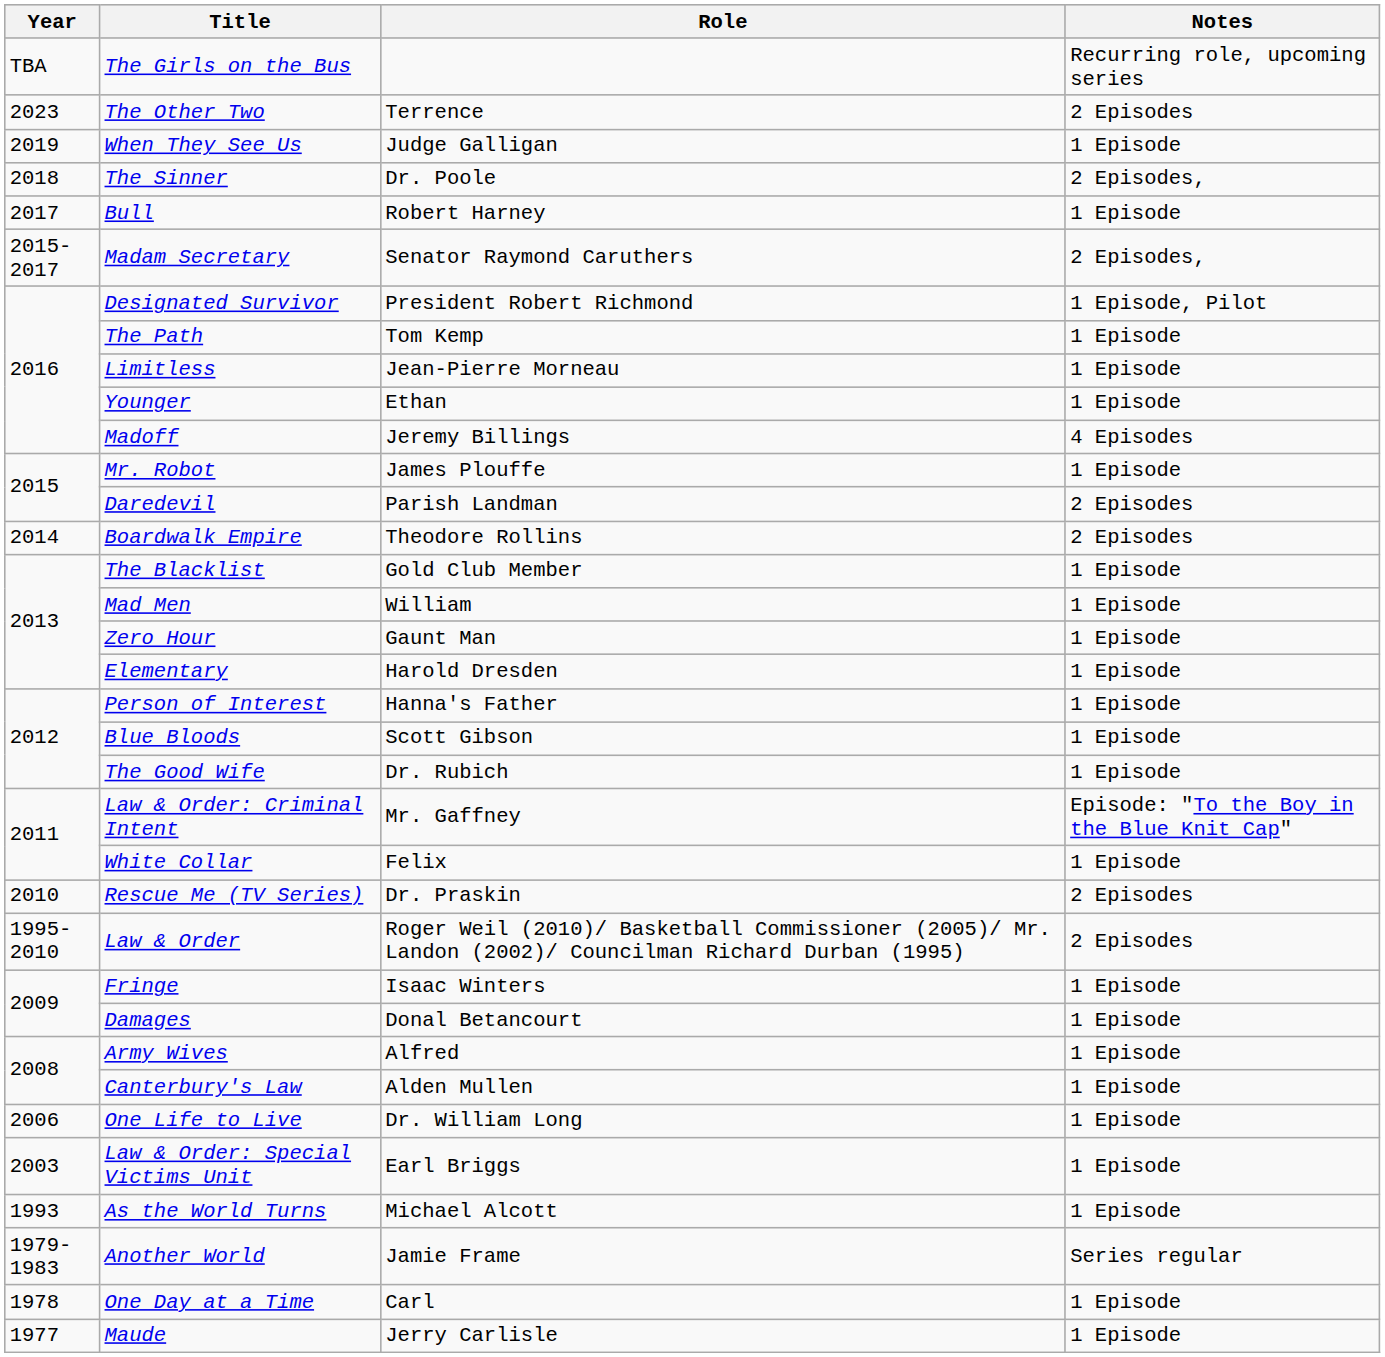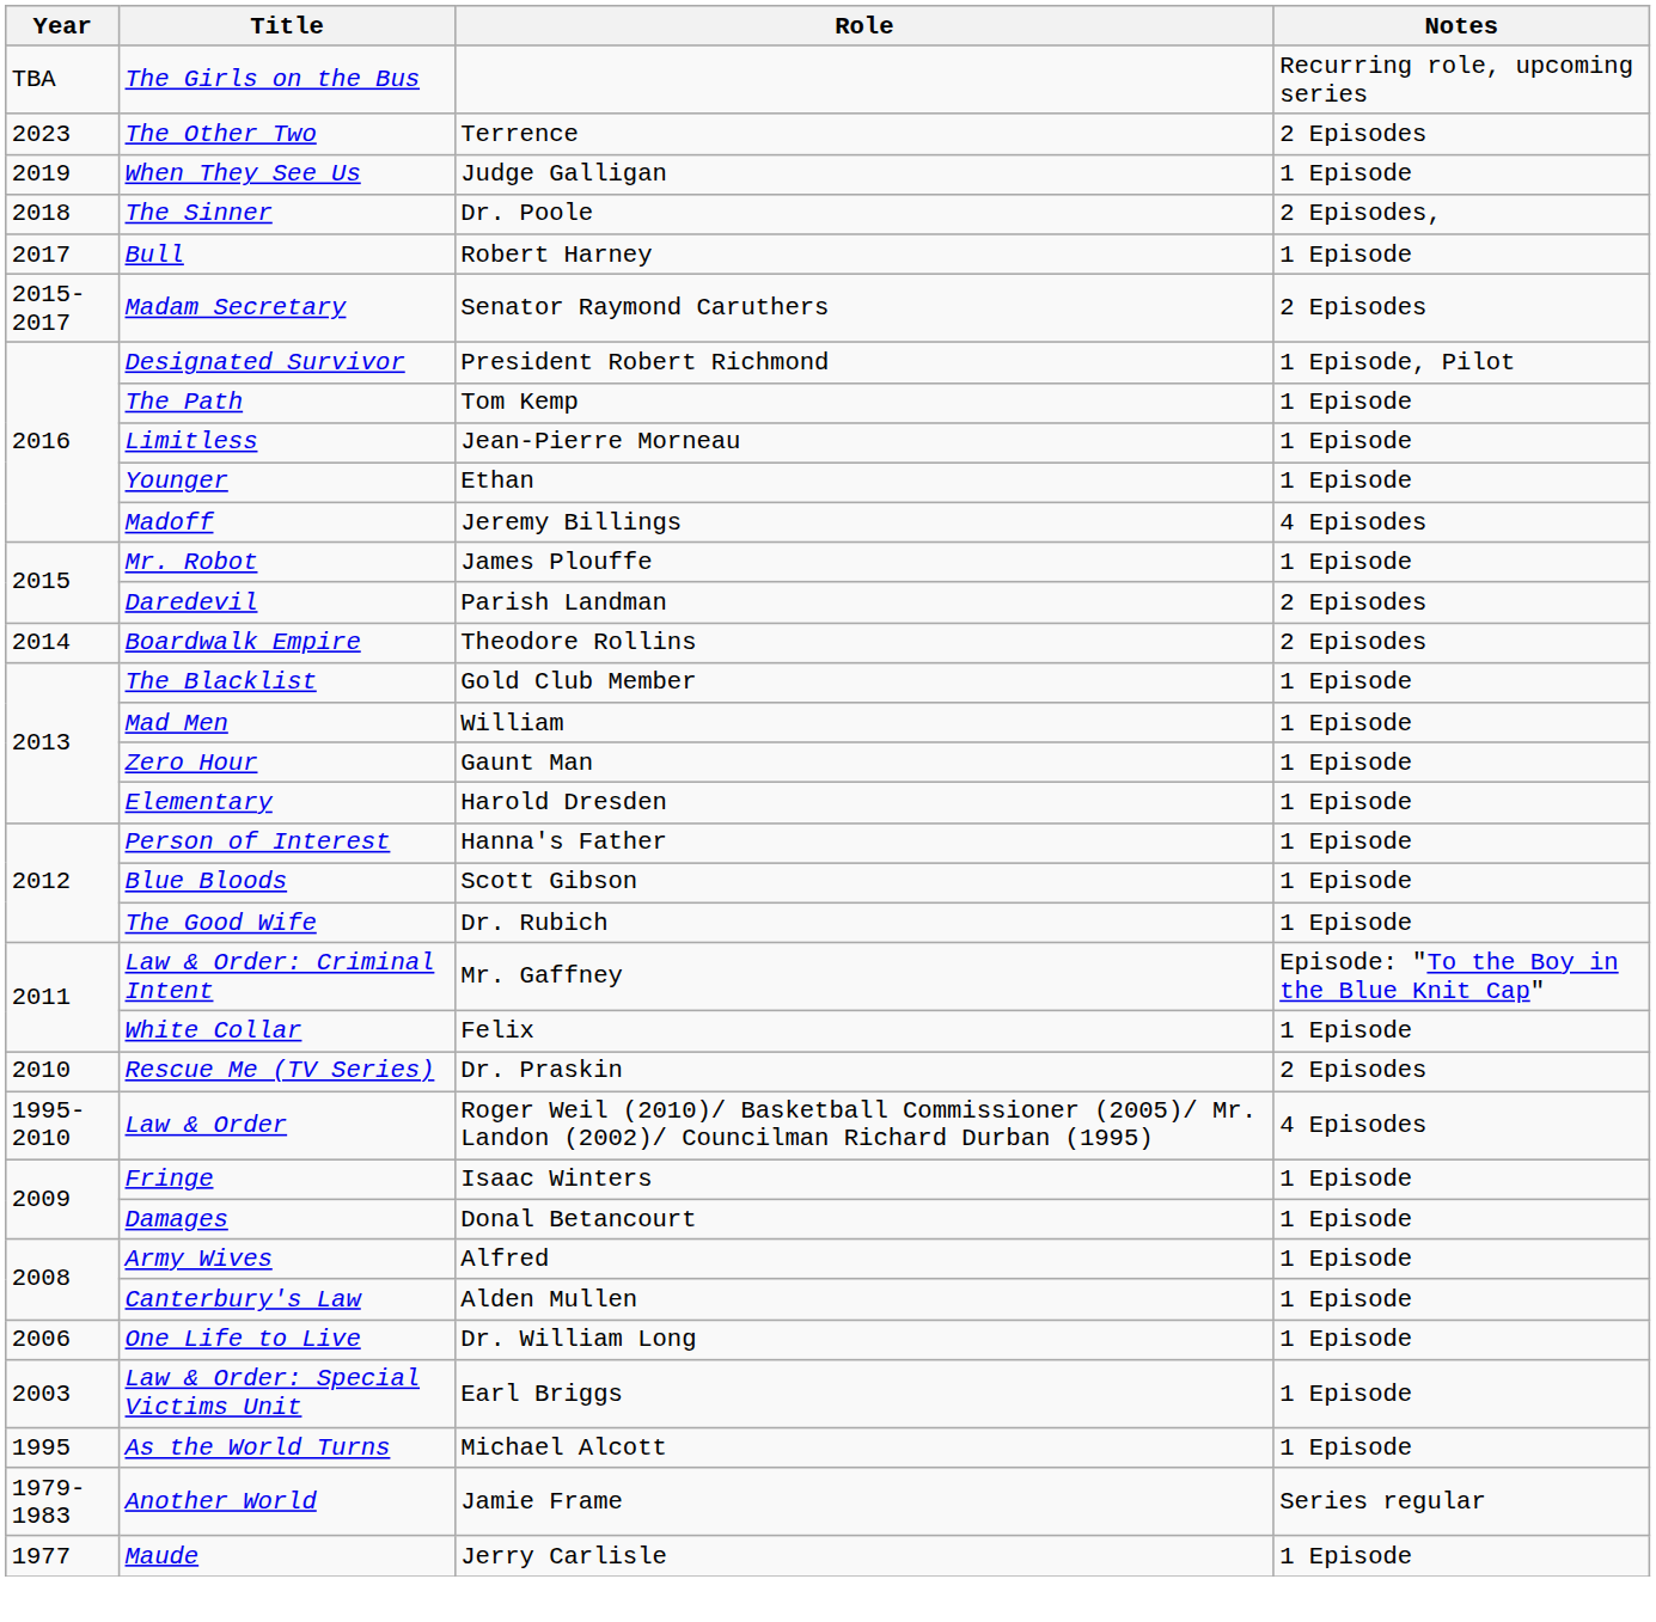Madam Secretary | Notes: 2 Episodes, -> 2 Episodes
Law & Order | Notes: 2 Episodes -> 4 Episodes
As the World Turns | Year: 1993 -> 1995
- row: 1978 | One Day at a Time | Carl | 1 Episode
